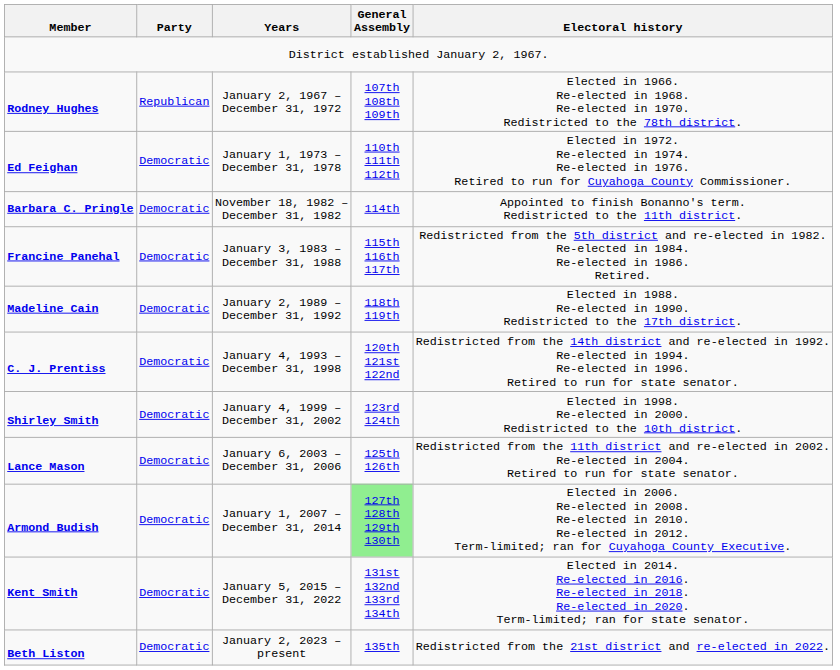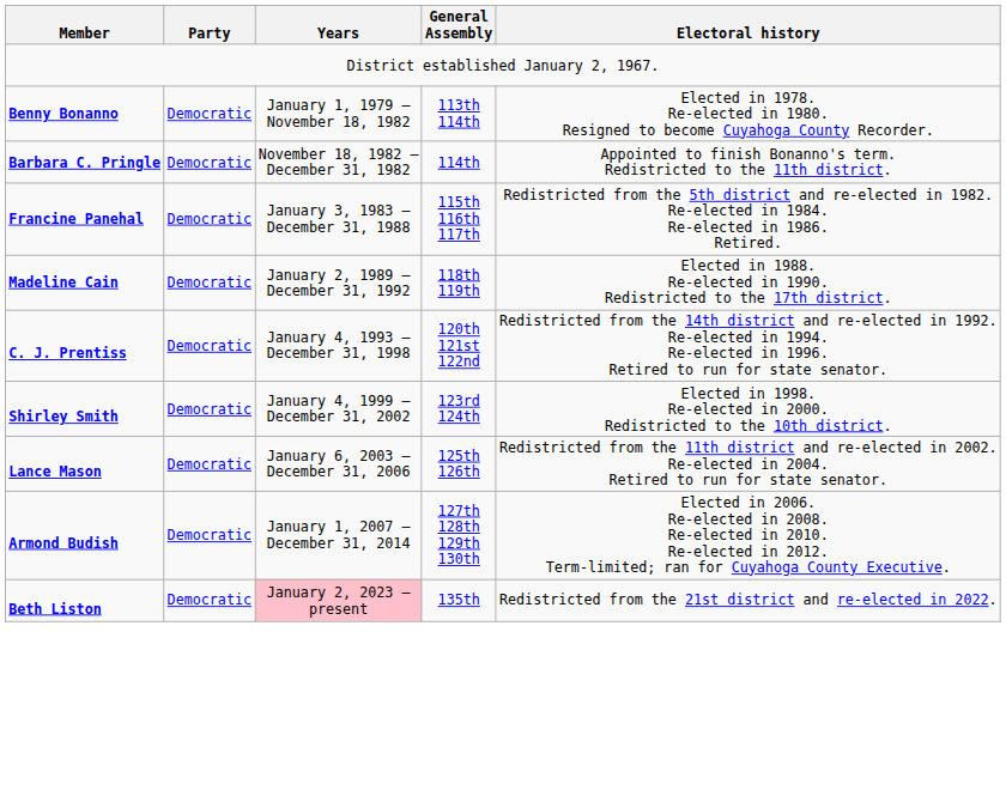- row: Rodney Hughes | Republican | January 2, 1967 – December 31, 1972 | 107th 108th 109th | Elected in 1966. Re-elected in 1968. Re-elected in 1970. Redistricted to the 78th district.
- row: Ed Feighan | Democratic | January 1, 1973 – December 31, 1978 | 110th 111th 112th | Elected in 1972. Re-elected in 1974. Re-elected in 1976. Retired to run for Cuyahoga County Commissioner.
+ row: Benny Bonanno | Democratic | January 1, 1979 – November 18, 1982 | 113th 114th | Elected in 1978. Re-elected in 1980. Resigned to become Cuyahoga County Recorder.
Armond Budish | General Assembly: lightgreen background -> no background
- row: Kent Smith | Democratic | January 5, 2015 – December 31, 2022 | 131st 132nd 133rd 134th | Elected in 2014. Re-elected in 2016. Re-elected in 2018. Re-elected in 2020. Term-limited; ran for state senator.
Beth Liston | Years: no background -> pink background
